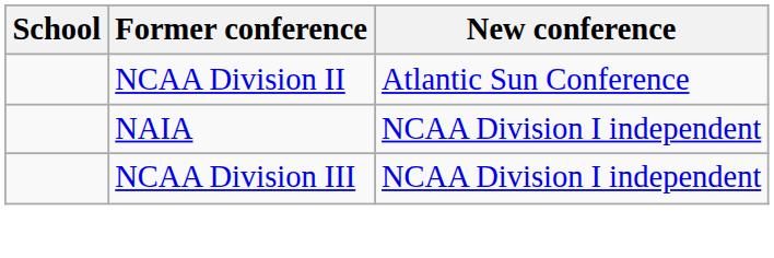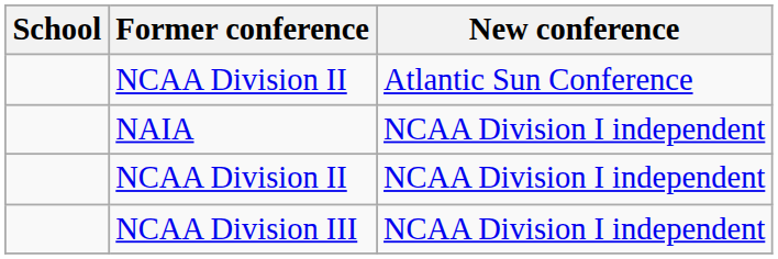+ row: NCAA Division II | NCAA Division I independent
